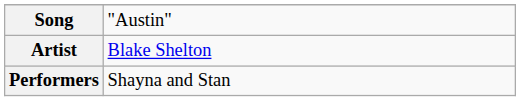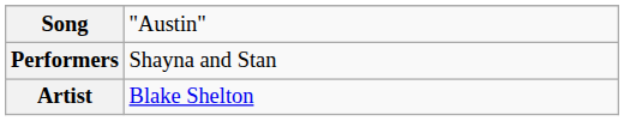rows swapped: Artist <-> Performers
